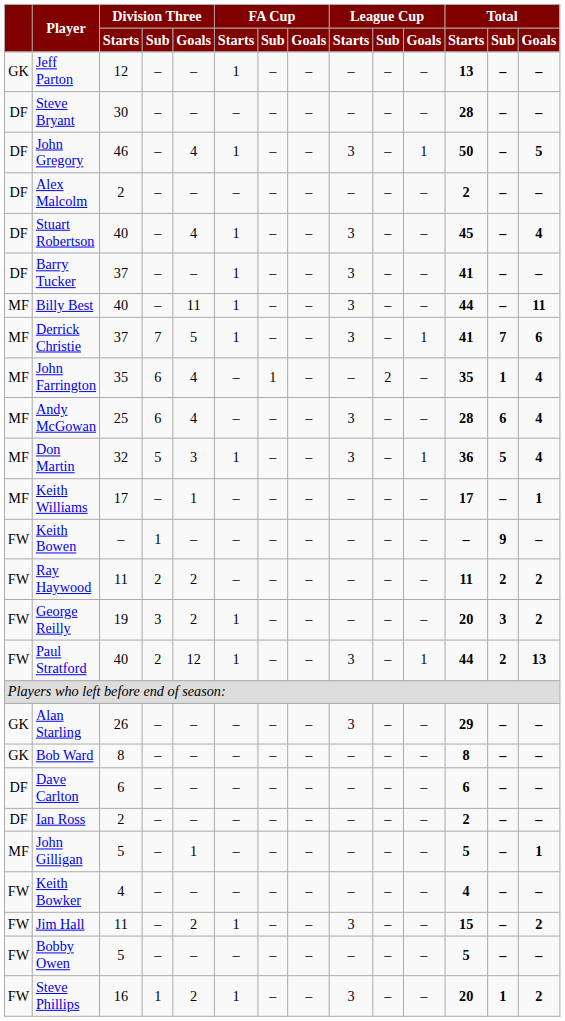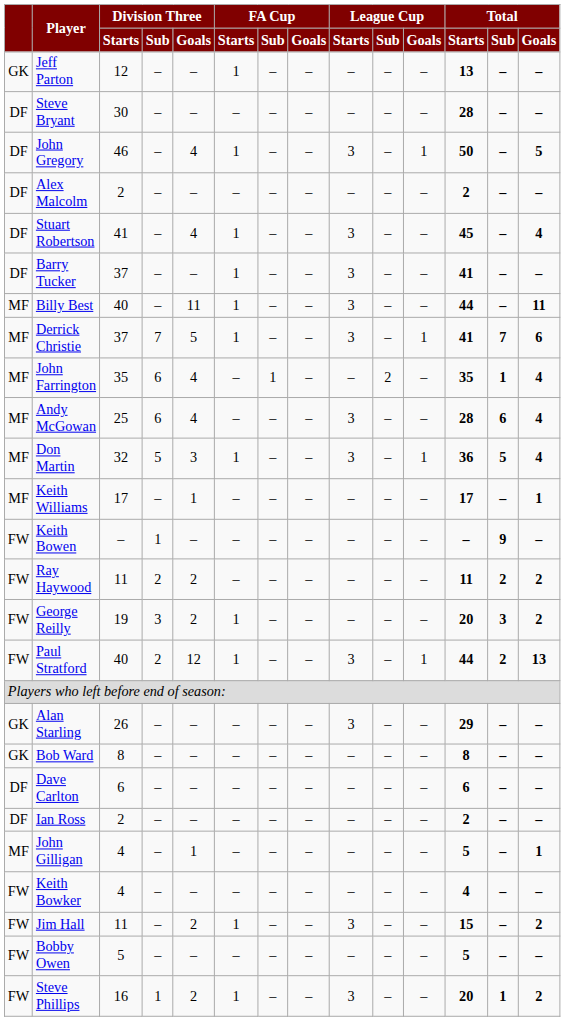Stuart Robertson | Division Three / Starts: 40 -> 41
John Gilligan | Division Three / Starts: 5 -> 4
